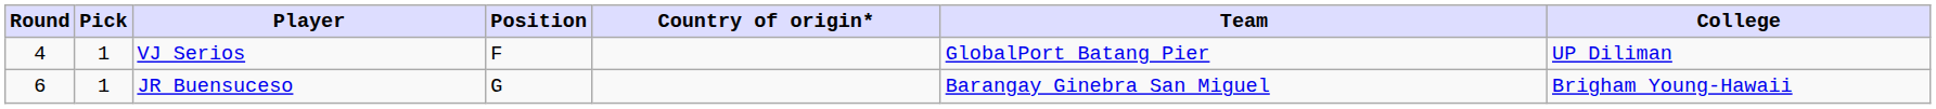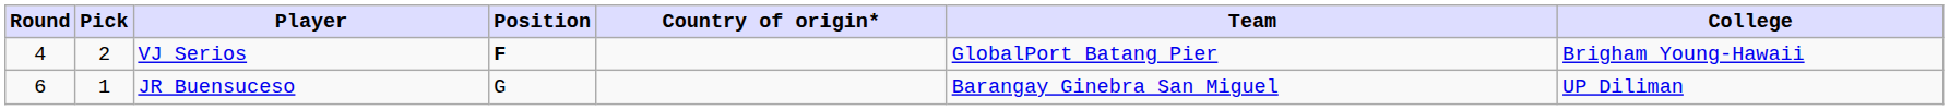VJ Serios | Pick: 1 -> 2
VJ Serios | Position: normal -> bold
VJ Serios | College: UP Diliman -> Brigham Young-Hawaii
JR Buensuceso | College: Brigham Young-Hawaii -> UP Diliman
